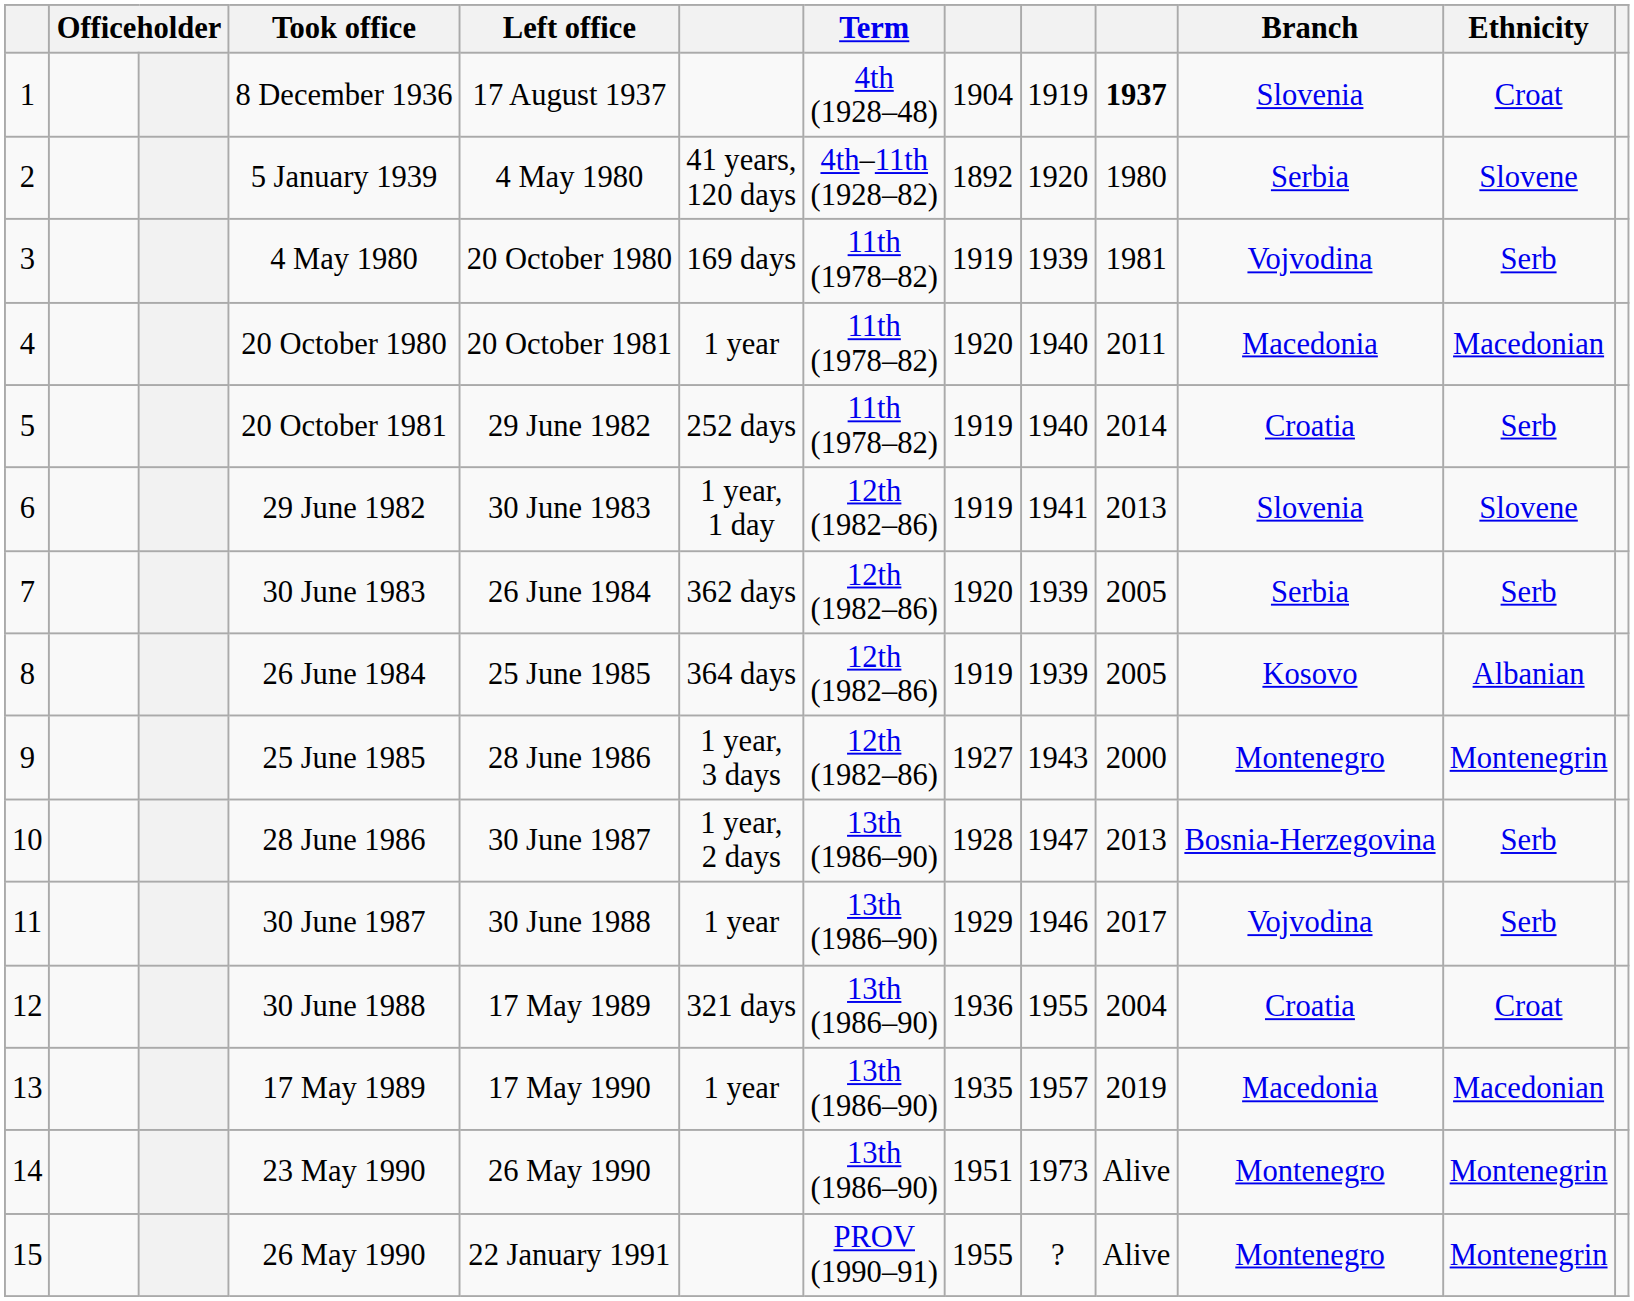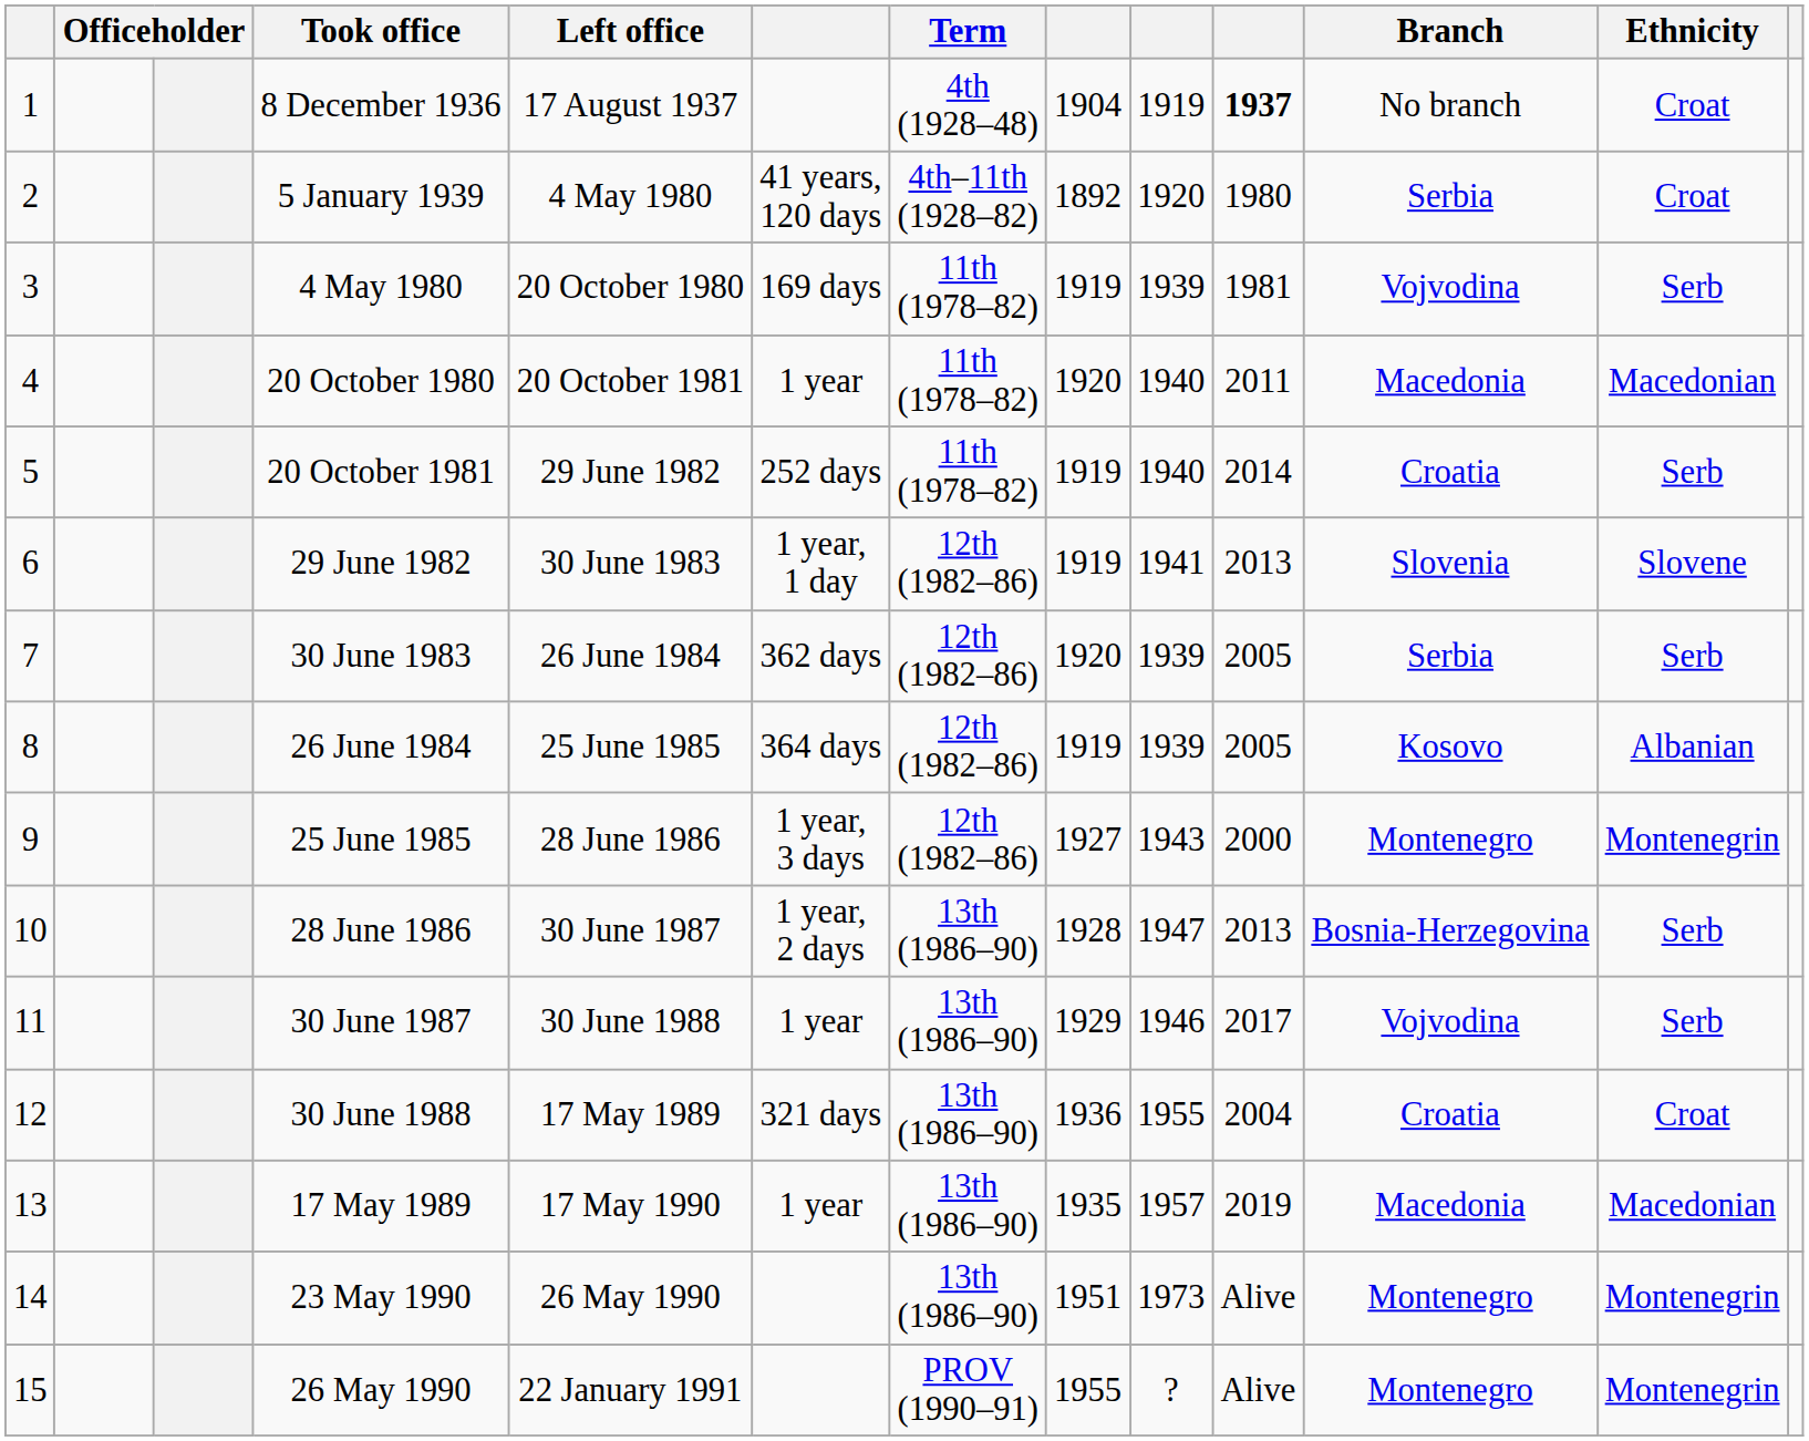8 December 1936 | Branch: Slovenia -> No branch
5 January 1939 | Ethnicity: Slovene -> Croat
